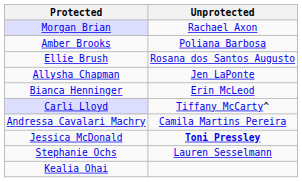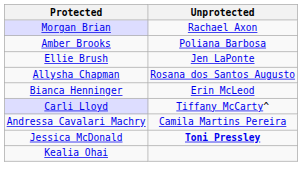Ellie Brush | Unprotected: Rosana dos Santos Augusto -> Jen LaPonte
Allysha Chapman | Unprotected: Jen LaPonte -> Rosana dos Santos Augusto
- row: Stephanie Ochs | Lauren Sesselmann
